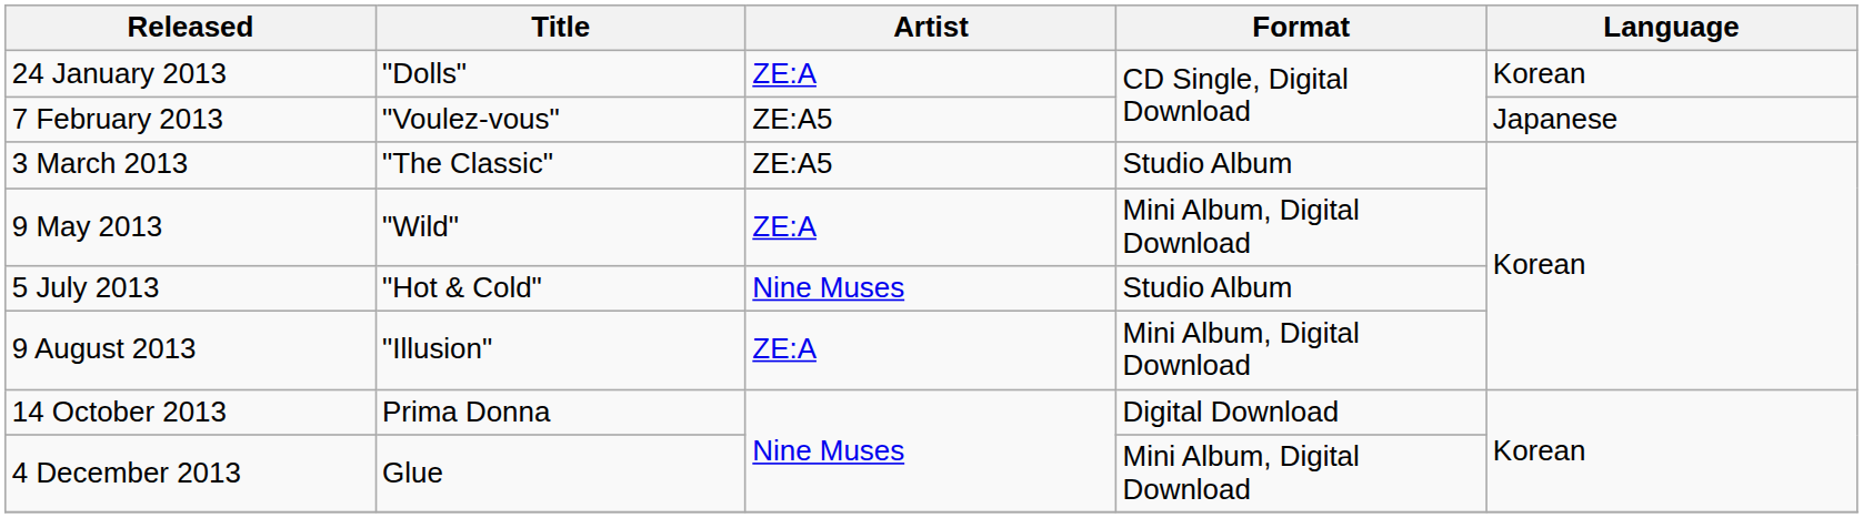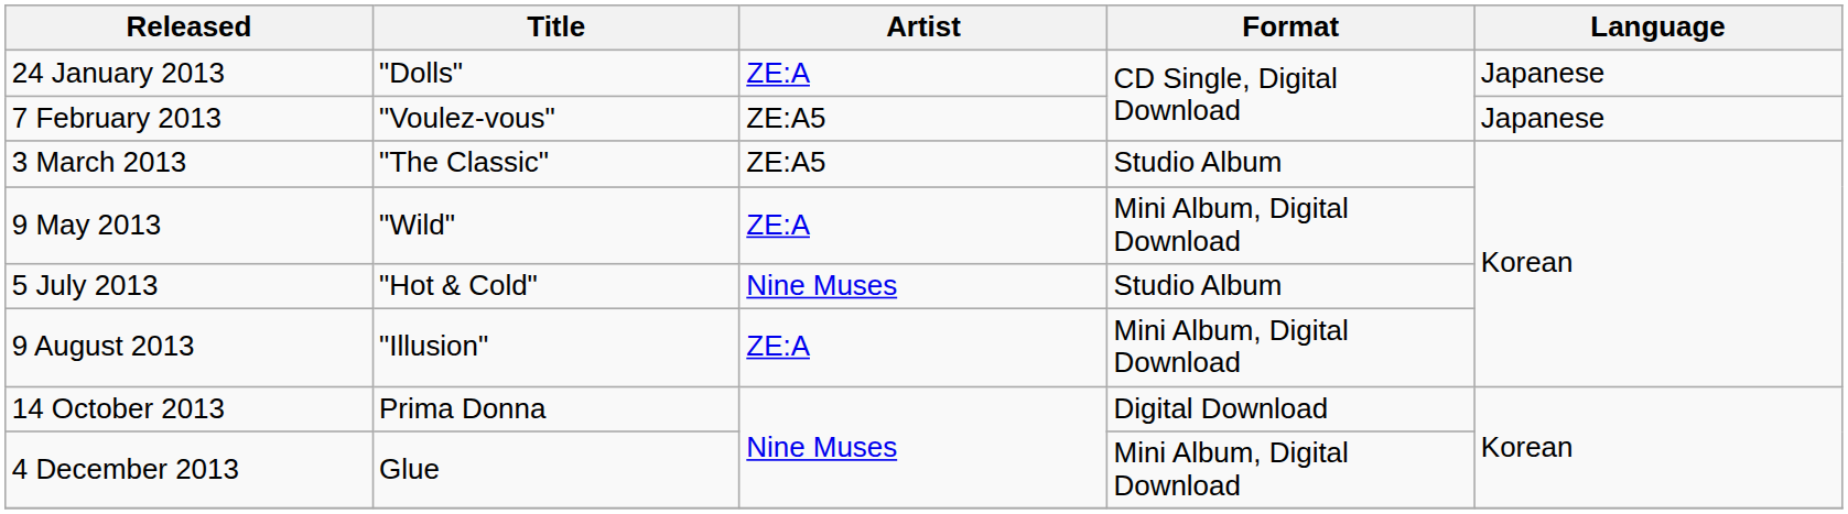24 January 2013 | Language: Korean -> Japanese
